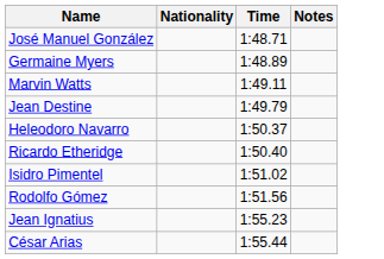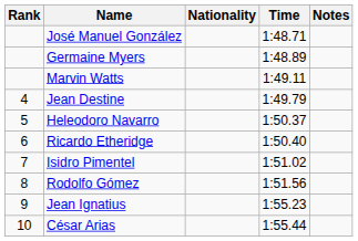+ column: Rank | 4 | 5 | 6 | 7 | 8 | 9 | 10
